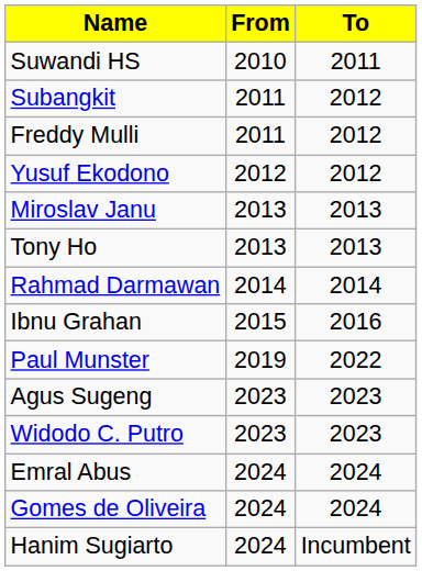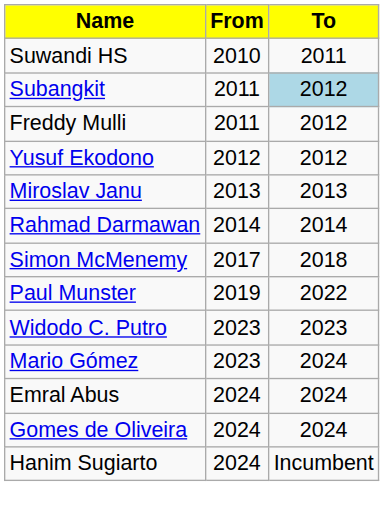Subangkit | To: no background -> lightblue background
- row: Tony Ho | 2013 | 2013
- row: Ibnu Grahan | 2015 | 2016
+ row: Simon McMenemy | 2017 | 2018
- row: Agus Sugeng | 2023 | 2023
+ row: Mario Gómez | 2023 | 2024
